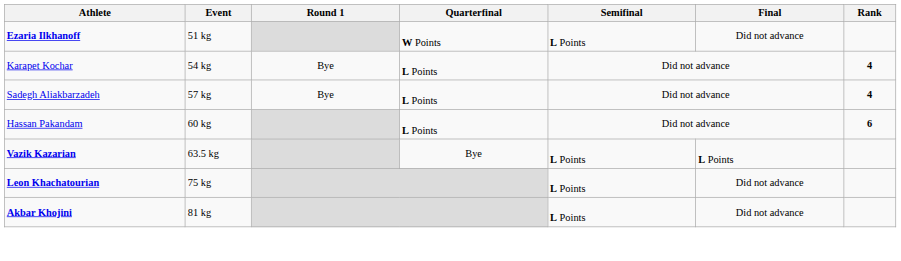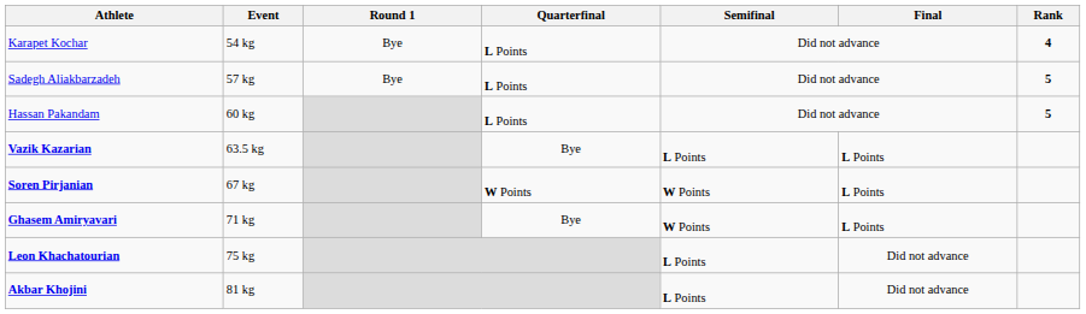- row: Ezaria Ilkhanoff | 51 kg | W Points | L Points | Did not advance
Sadegh Aliakbarzadeh | Rank: 4 -> 5
Hassan Pakandam | Rank: 6 -> 5
+ row: Soren Pirjanian | 67 kg | W Points | W Points | L Points
+ row: Ghasem Amiryavari | 71 kg | Bye | W Points | L Points
